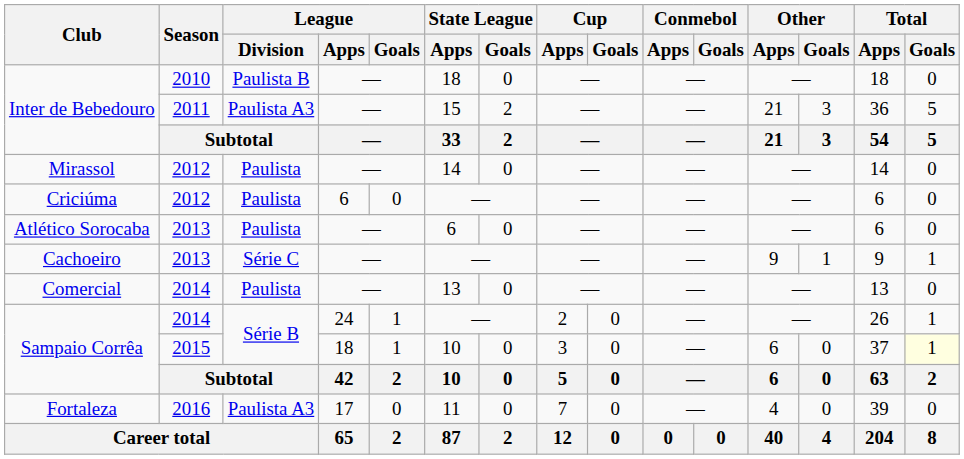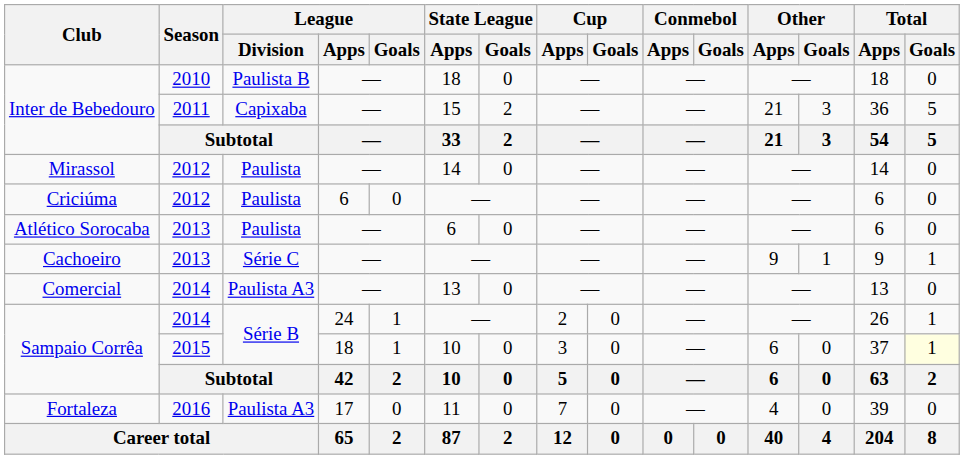Inter de Bebedouro / 2011 | League / Division: Paulista A3 -> Capixaba
Comercial | League / Division: Paulista -> Paulista A3
